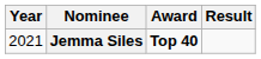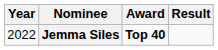Jemma Siles | Year: 2021 -> 2022
